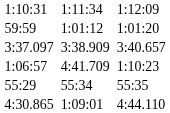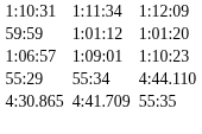- row: 3:37.097 | 3:38.909 | 3:40.657
1:06:57 | column 5: 4:41.709 -> 1:09:01
55:29 | column 7: 55:35 -> 4:44.110
4:30.865 | column 5: 1:09:01 -> 4:41.709
4:30.865 | column 7: 4:44.110 -> 55:35
